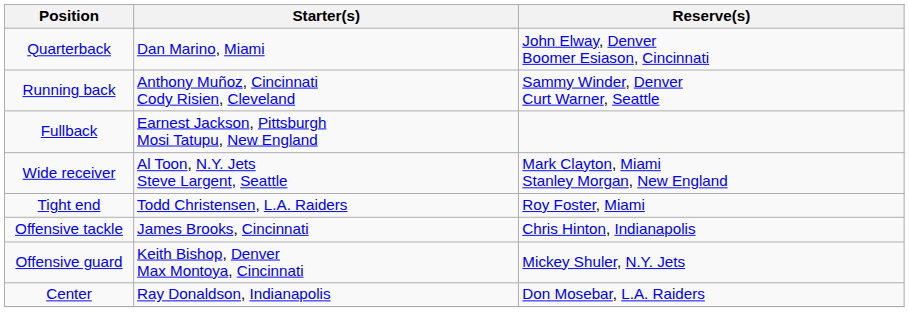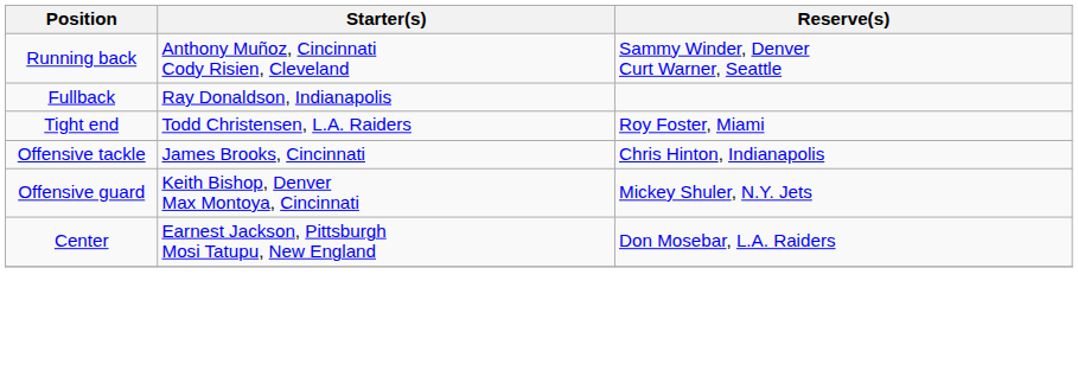- row: Quarterback | Dan Marino, Miami | John Elway, Denver Boomer Esiason, Cincinnati
Fullback | Starter(s): Earnest Jackson, Pittsburgh Mosi Tatupu, New England -> Ray Donaldson, Indianapolis
- row: Wide receiver | Al Toon, N.Y. Jets Steve Largent, Seattle | Mark Clayton, Miami Stanley Morgan, New England
Center | Starter(s): Ray Donaldson, Indianapolis -> Earnest Jackson, Pittsburgh Mosi Tatupu, New England
